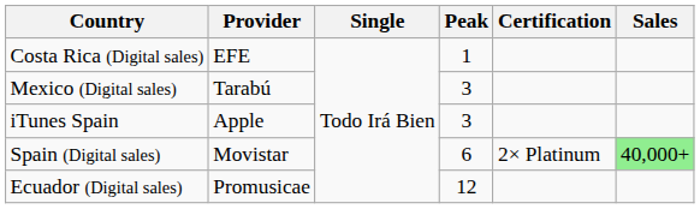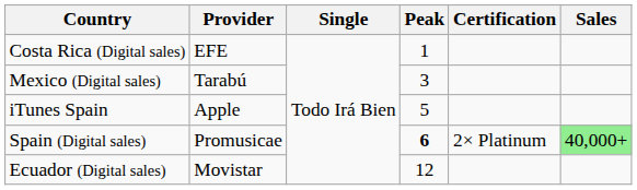iTunes Spain | Peak: 3 -> 5
Spain (Digital sales) | Provider: Movistar -> Promusicae
Spain (Digital sales) | Peak: normal -> bold
Ecuador (Digital sales) | Provider: Promusicae -> Movistar
